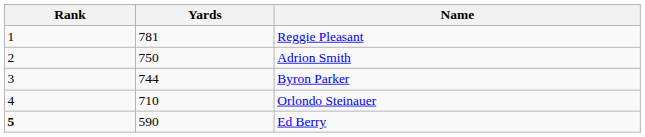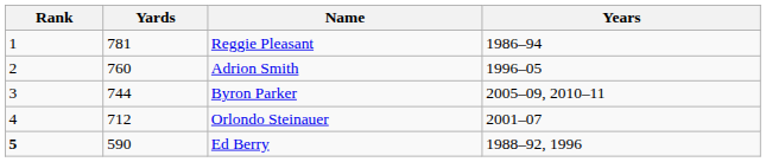+ column: Years | 1986–94 | 1996–05 | 2005–09, 2010–11 | 2001–07 | 1988–92, 1996
Adrion Smith | Yards: 750 -> 760
Orlondo Steinauer | Yards: 710 -> 712
